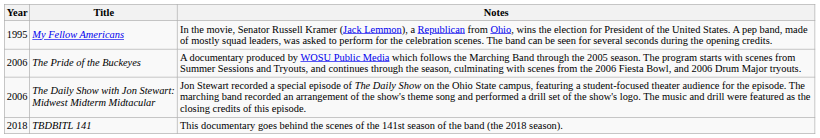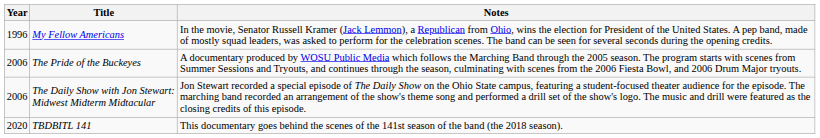My Fellow Americans | Year: 1995 -> 1996
TBDBITL 141 | Year: 2018 -> 2020
